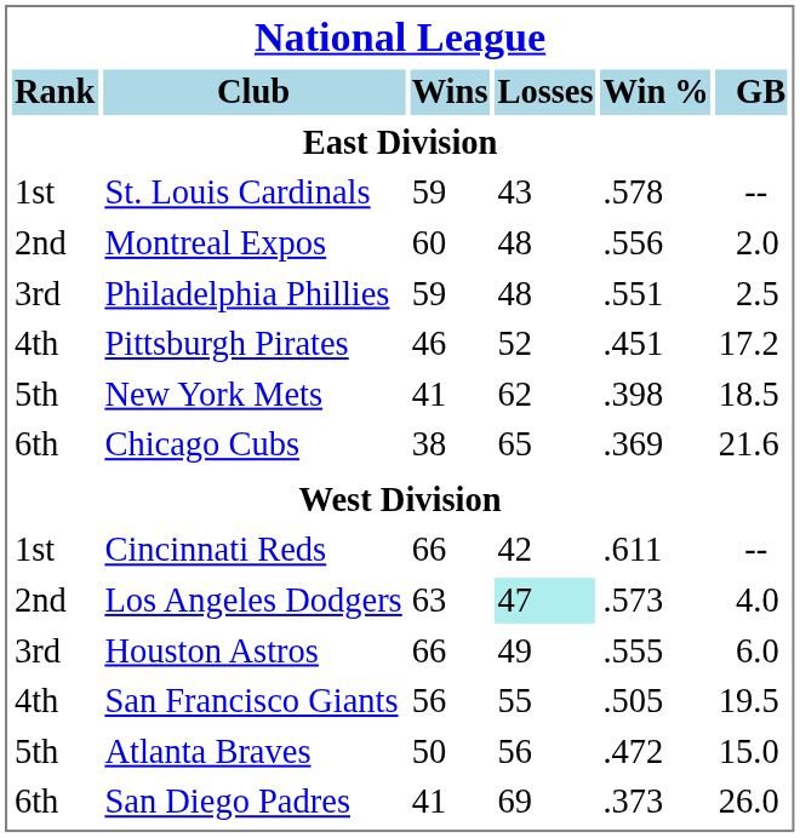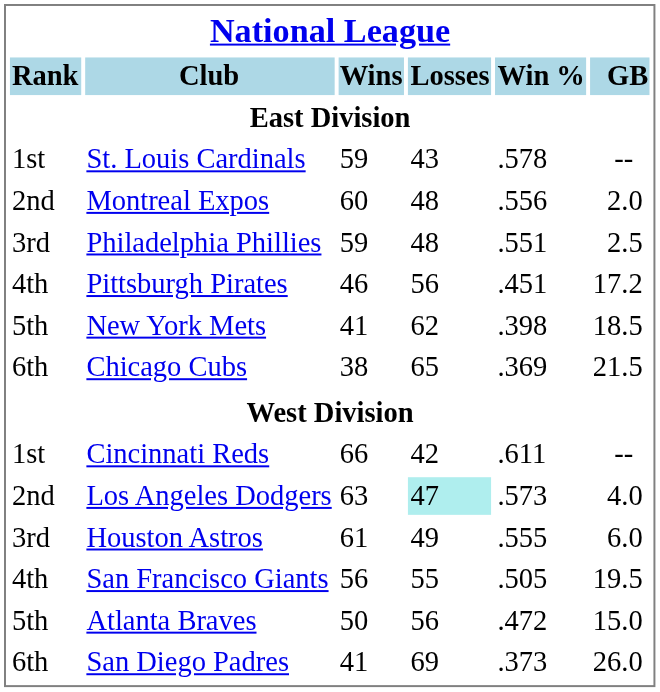Pittsburgh Pirates | Losses: 52 -> 56
Chicago Cubs | GB: 21.6 -> 21.5
Houston Astros | Wins: 66 -> 61
